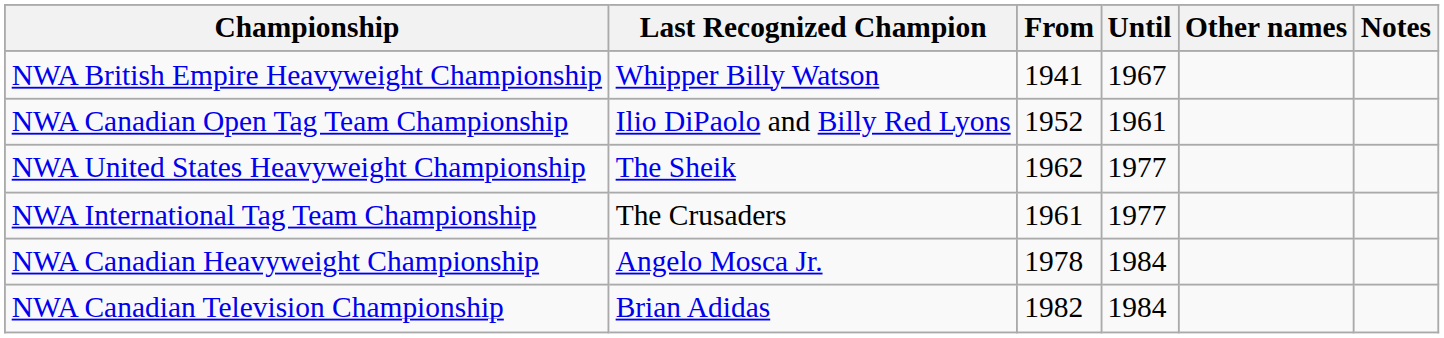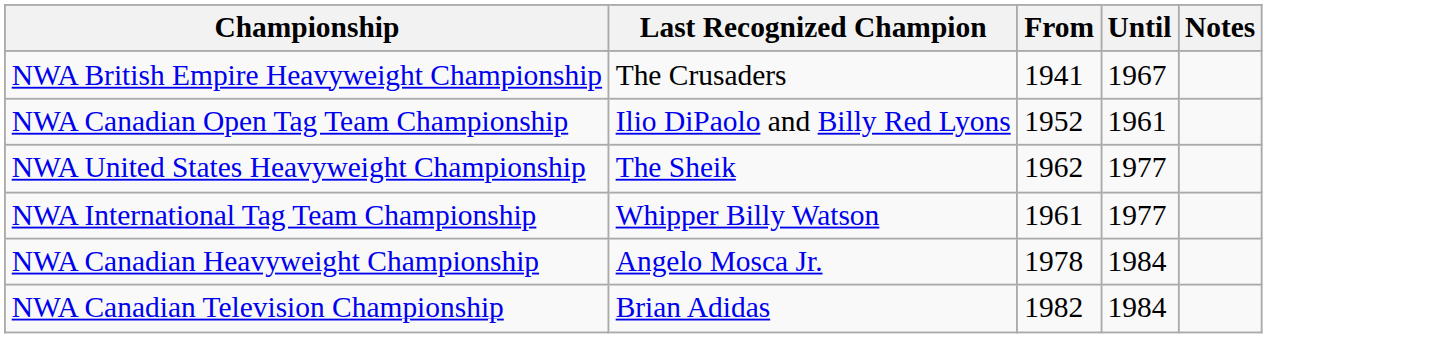- column: Other names
NWA British Empire Heavyweight Championship | Last Recognized Champion: Whipper Billy Watson -> The Crusaders
NWA International Tag Team Championship | Last Recognized Champion: The Crusaders -> Whipper Billy Watson
